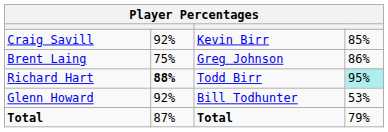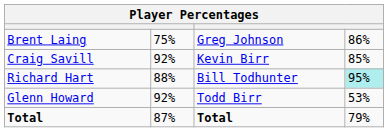rows swapped: Craig Savill <-> Brent Laing
Richard Hart | column 2: bold -> normal
Richard Hart | column 3: Todd Birr -> Bill Todhunter
Glenn Howard | column 3: Bill Todhunter -> Todd Birr
